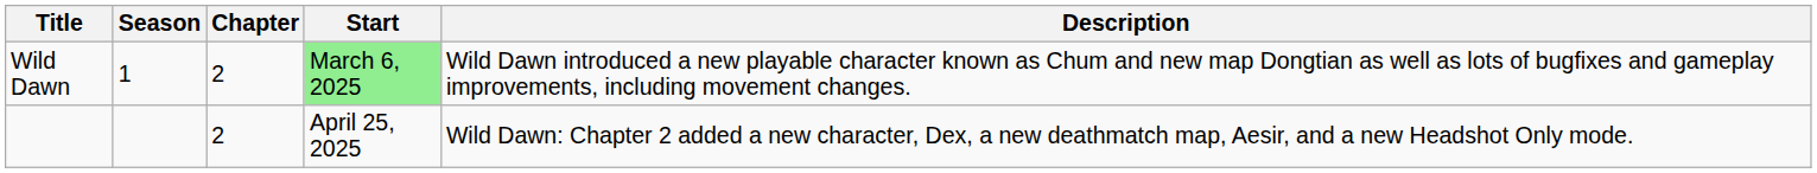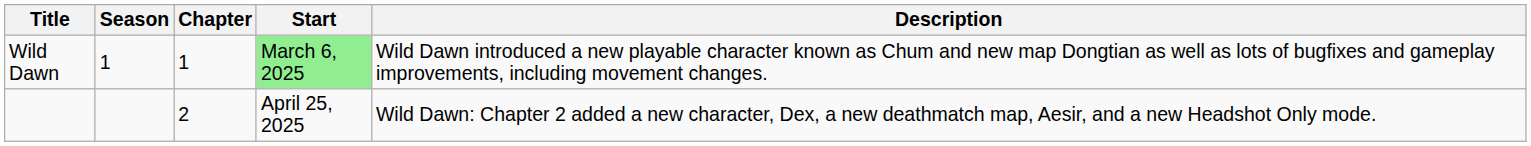Wild Dawn | Chapter: 2 -> 1
